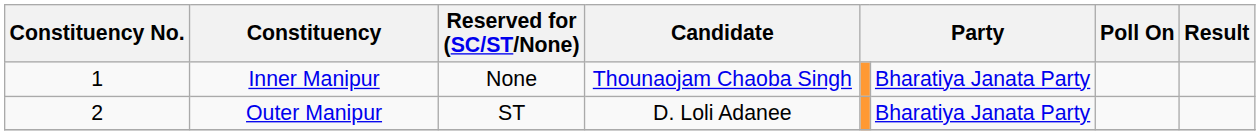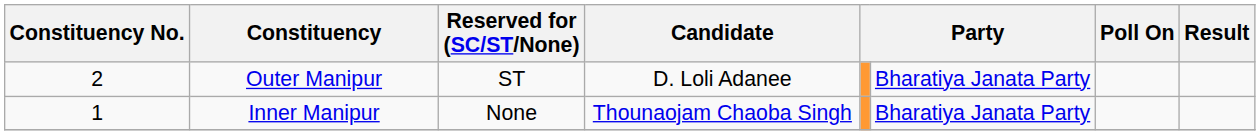rows swapped: Inner Manipur <-> Outer Manipur
